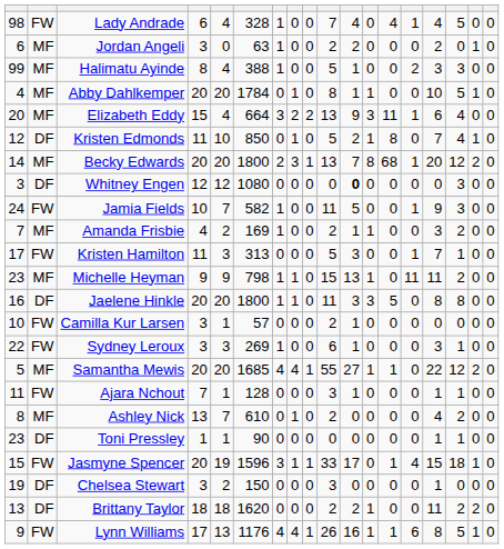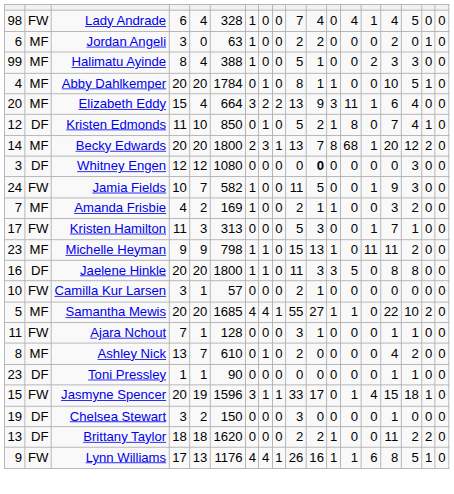- row: 22 | FW | Sydney Leroux | 3 | 3 | 269 | 1 | 0 | 0 | 6 | 1 | 0 | 0 | 0 | 3 | 1 | 0 | 0
Samantha Mewis | column 16: 12 -> 10
